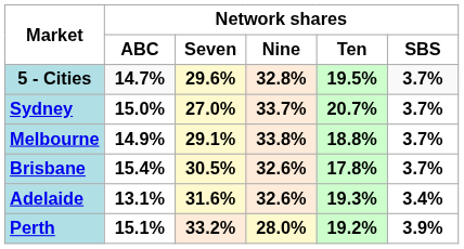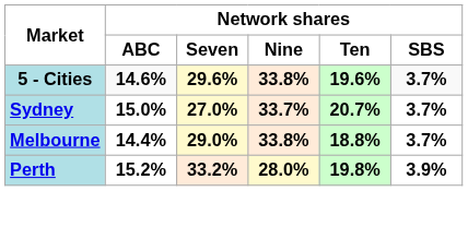5 - Cities | column 2: 14.7% -> 14.6%
5 - Cities | column 4: 32.8% -> 33.8%
5 - Cities | column 5: 19.5% -> 19.6%
Melbourne | column 2: 14.9% -> 14.4%
Melbourne | column 3: 29.1% -> 29.0%
- row: Brisbane | 15.4% | 30.5% | 32.6% | 17.8% | 3.7%
- row: Adelaide | 13.1% | 31.6% | 32.6% | 19.3% | 3.4%
Perth | column 2: 15.1% -> 15.2%
Perth | column 5: 19.2% -> 19.8%
